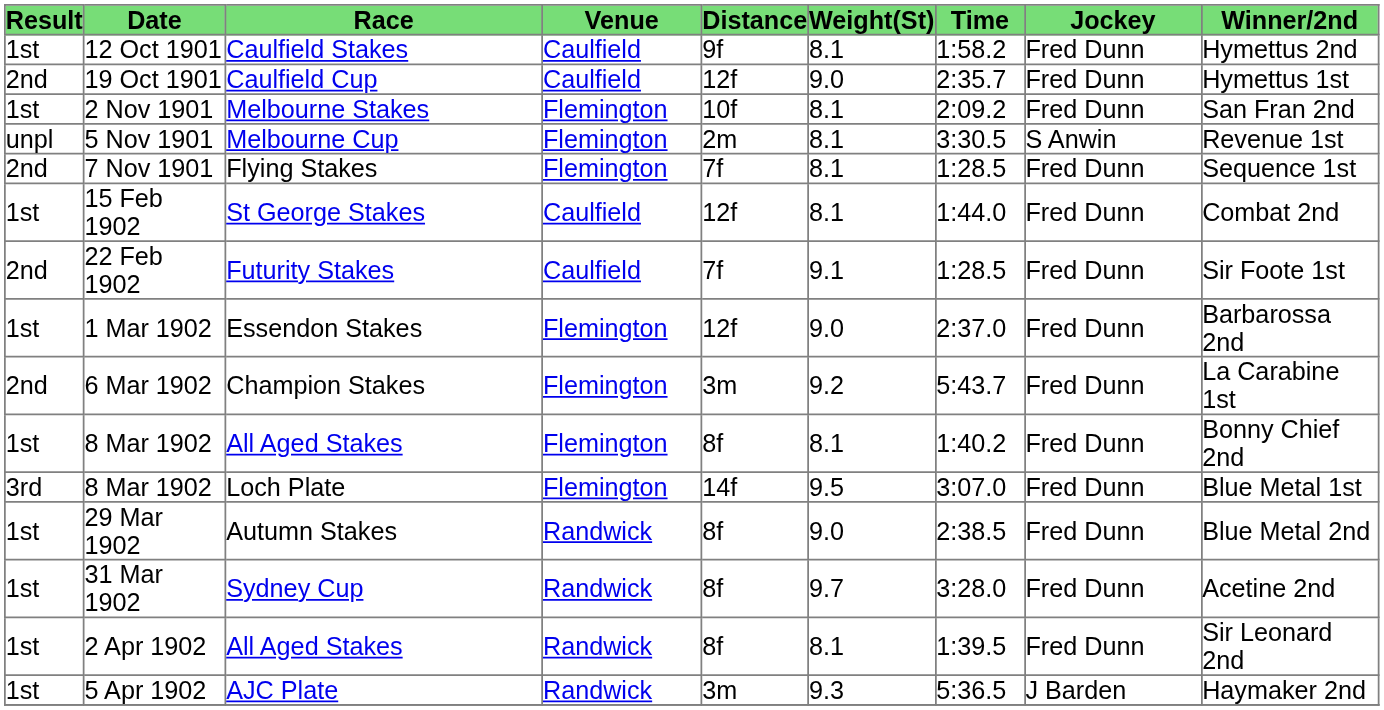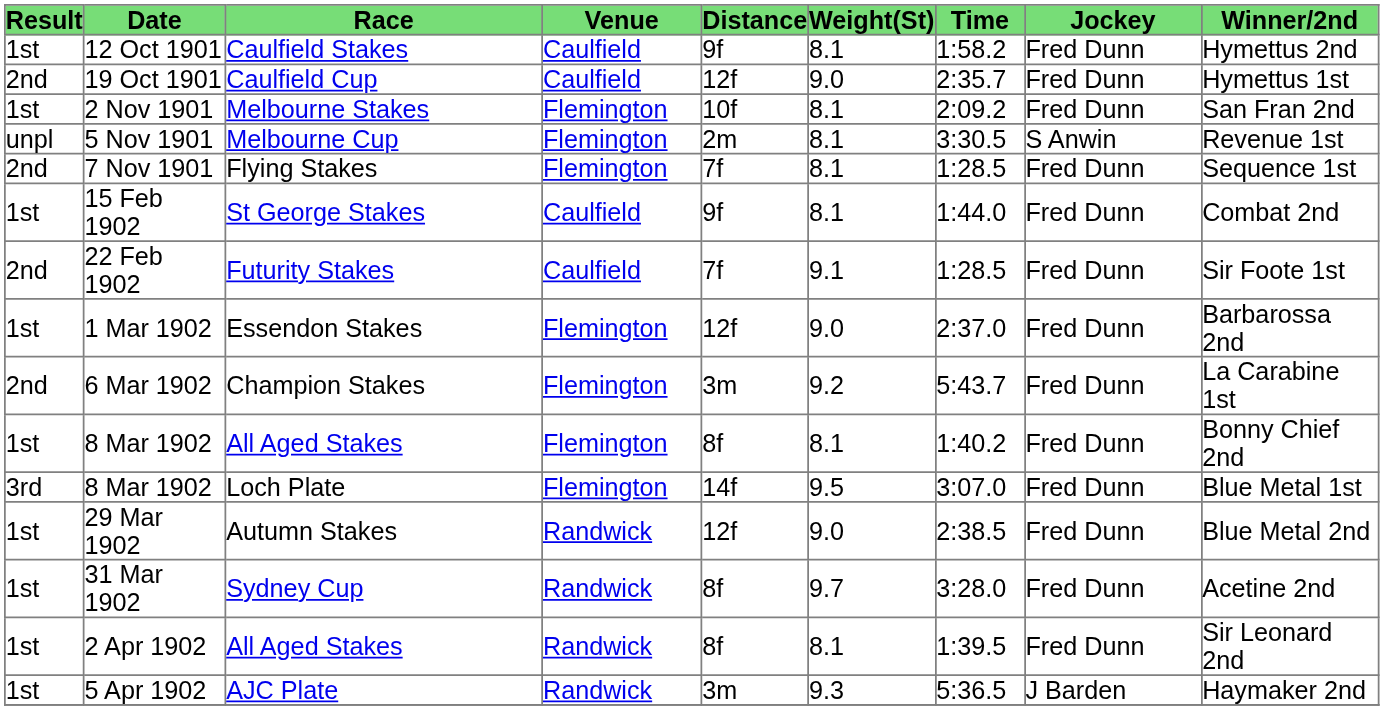15 Feb 1902 | column 5: 12f -> 9f
29 Mar 1902 | column 5: 8f -> 12f
